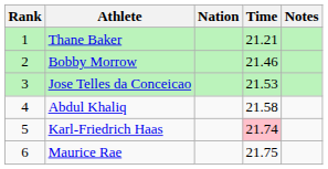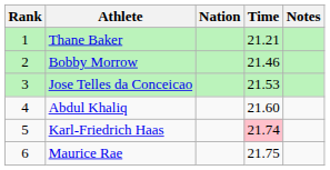Abdul Khaliq | Time: 21.58 -> 21.60
